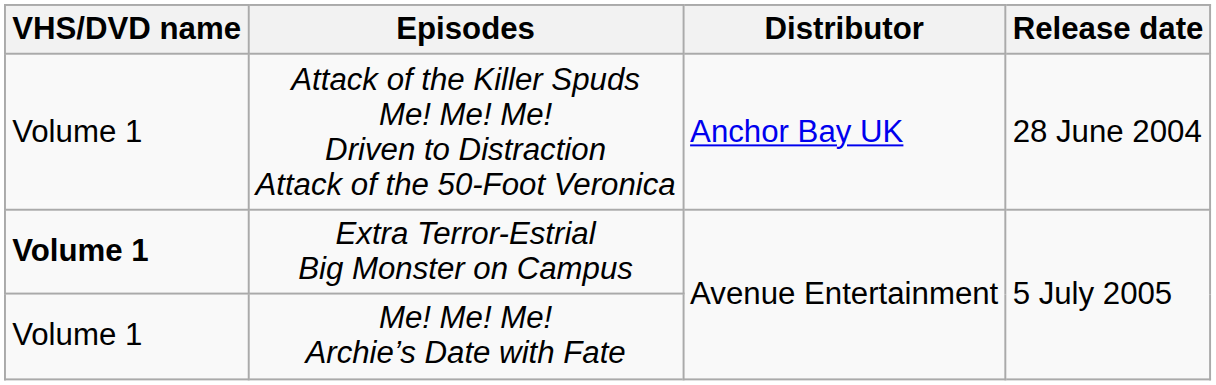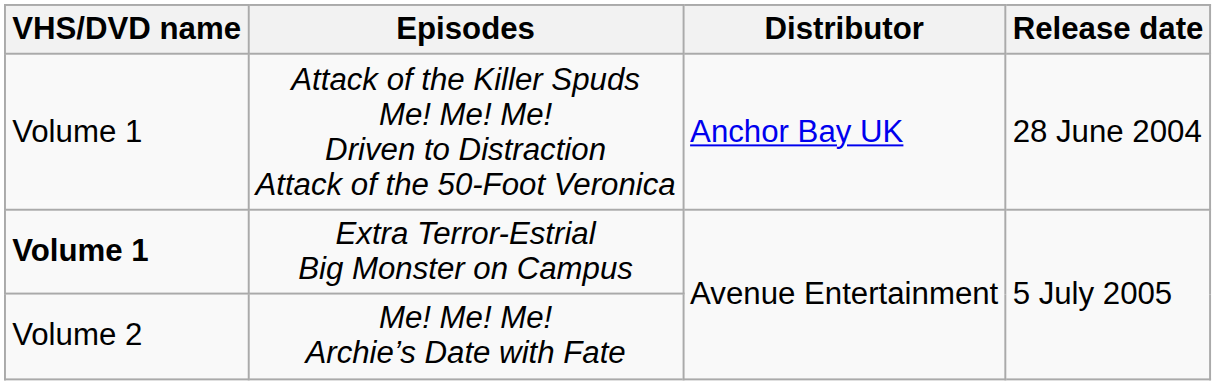Me! Me! Me! Archie’s Date with Fate | VHS/DVD name: Volume 1 -> Volume 2
